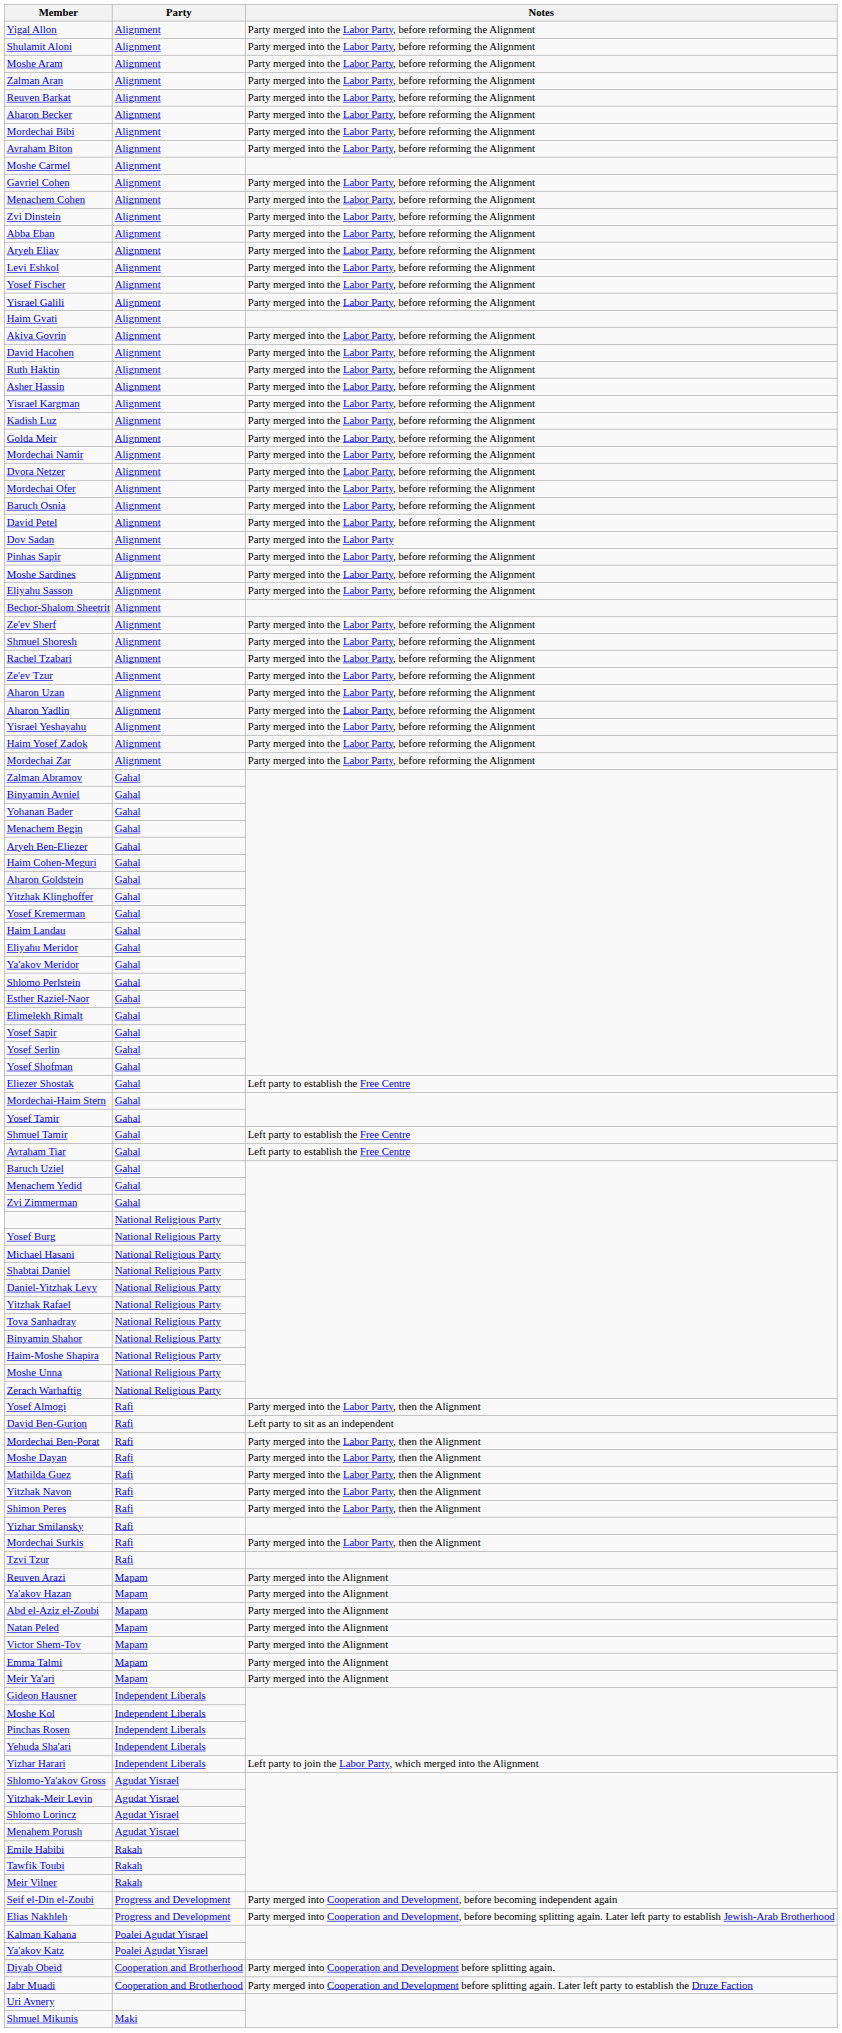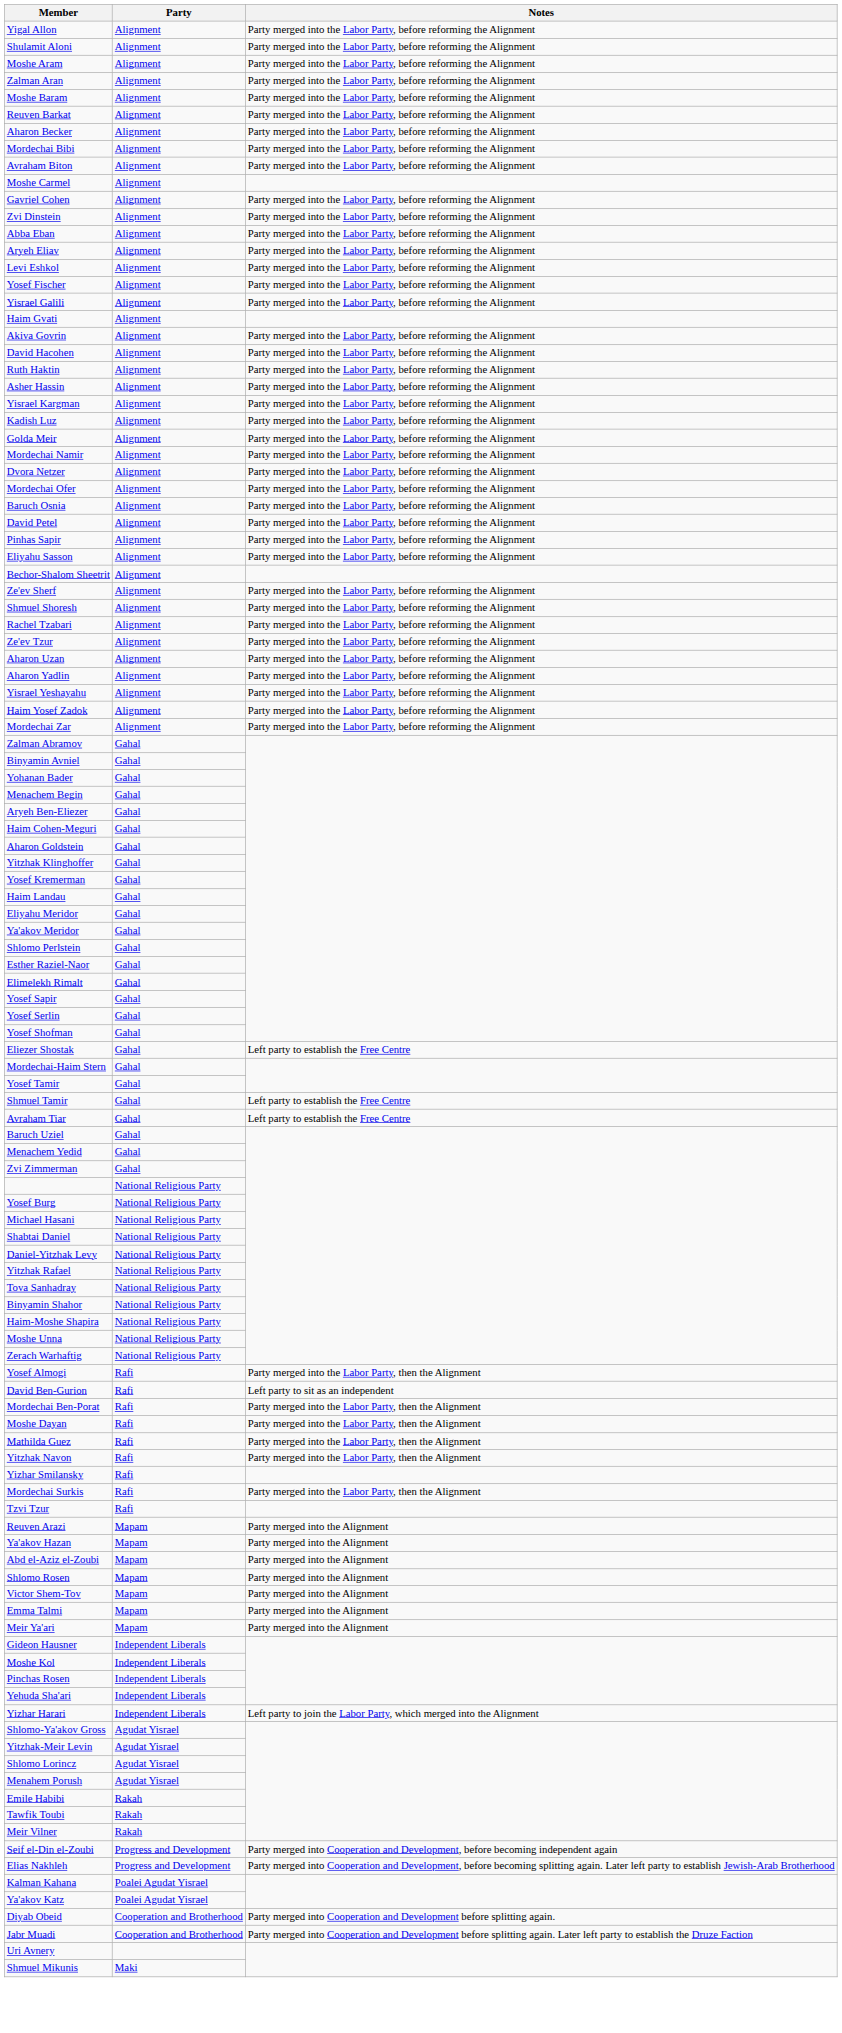+ row: Moshe Baram | Alignment | Party merged into the Labor Party, before reforming the Alignment
- row: Menachem Cohen | Alignment | Party merged into the Labor Party, before reforming the Alignment
- row: Dov Sadan | Alignment | Party merged into the Labor Party
- row: Moshe Sardines | Alignment | Party merged into the Labor Party, before reforming the Alignment
- row: Shimon Peres | Rafi | Party merged into the Labor Party, then the Alignment
- row: Natan Peled | Mapam | Party merged into the Alignment
+ row: Shlomo Rosen | Mapam | Party merged into the Alignment
